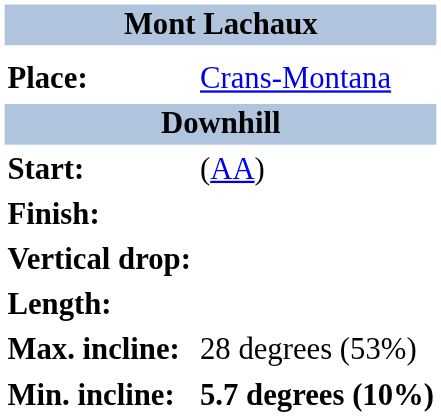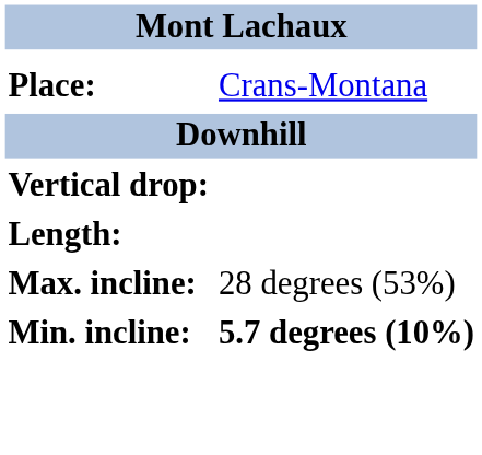- row: Start: | (AA)
- row: Finish:
